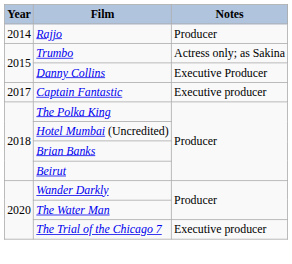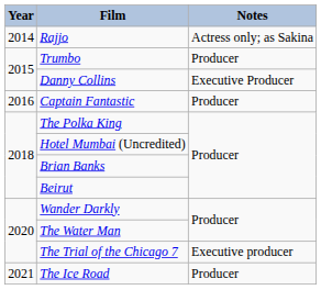Rajjo | Notes: Producer -> Actress only; as Sakina
Trumbo | Notes: Actress only; as Sakina -> Producer
Captain Fantastic | Year: 2017 -> 2016
Captain Fantastic | Notes: Executive producer -> Producer
+ row: 2021 | The Ice Road | Producer
